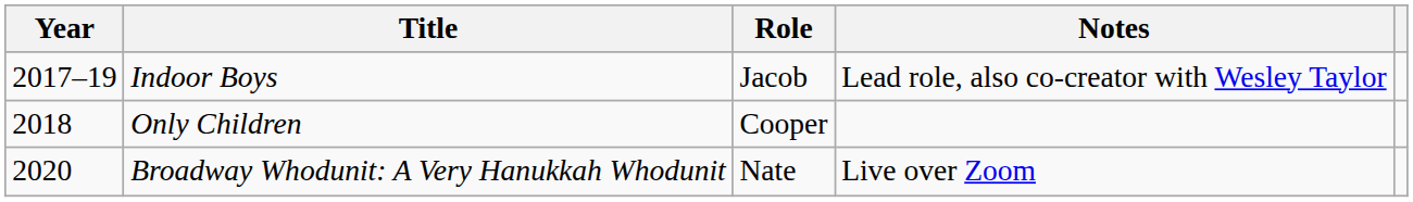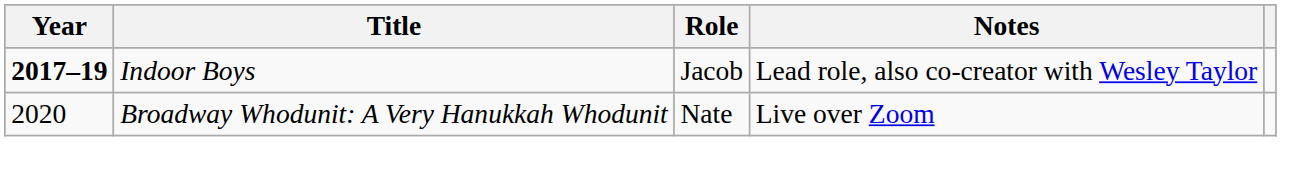Indoor Boys | Year: normal -> bold
- row: 2018 | Only Children | Cooper
